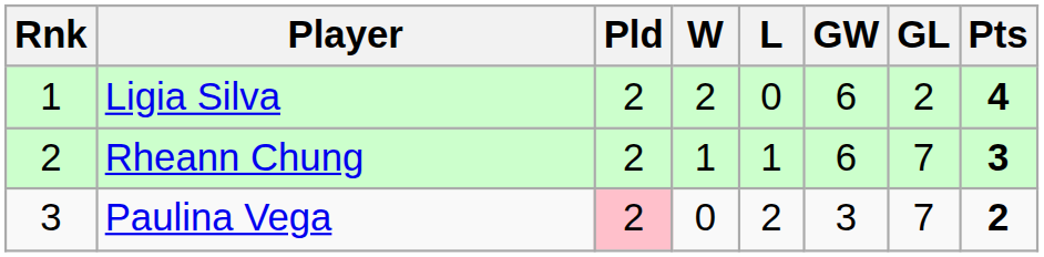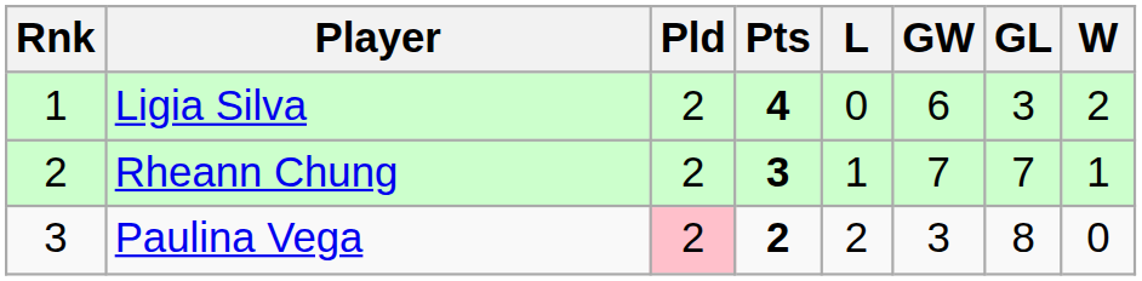columns swapped: W <-> Pts
Ligia Silva | GL: 2 -> 3
Rheann Chung | GW: 6 -> 7
Paulina Vega | GL: 7 -> 8
